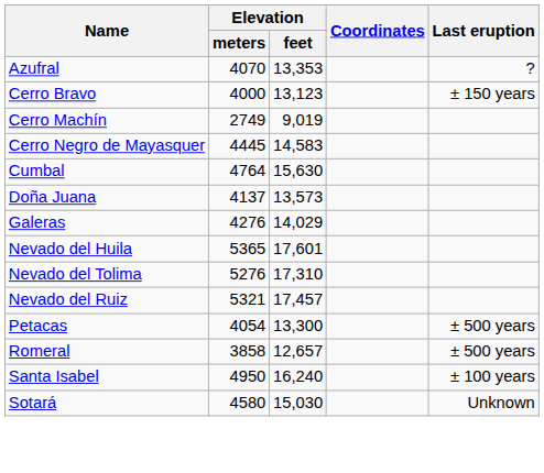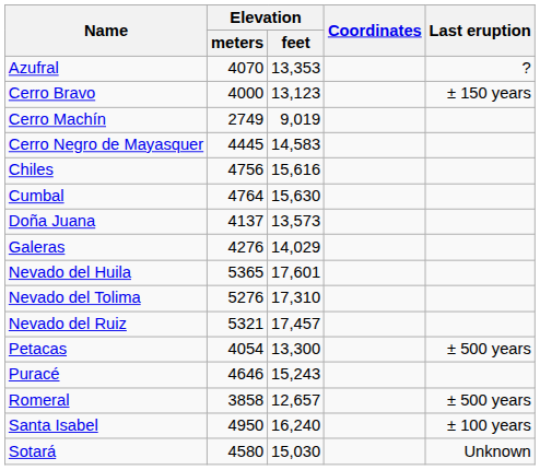+ row: Chiles | 4756 | 15,616
+ row: Puracé | 4646 | 15,243
